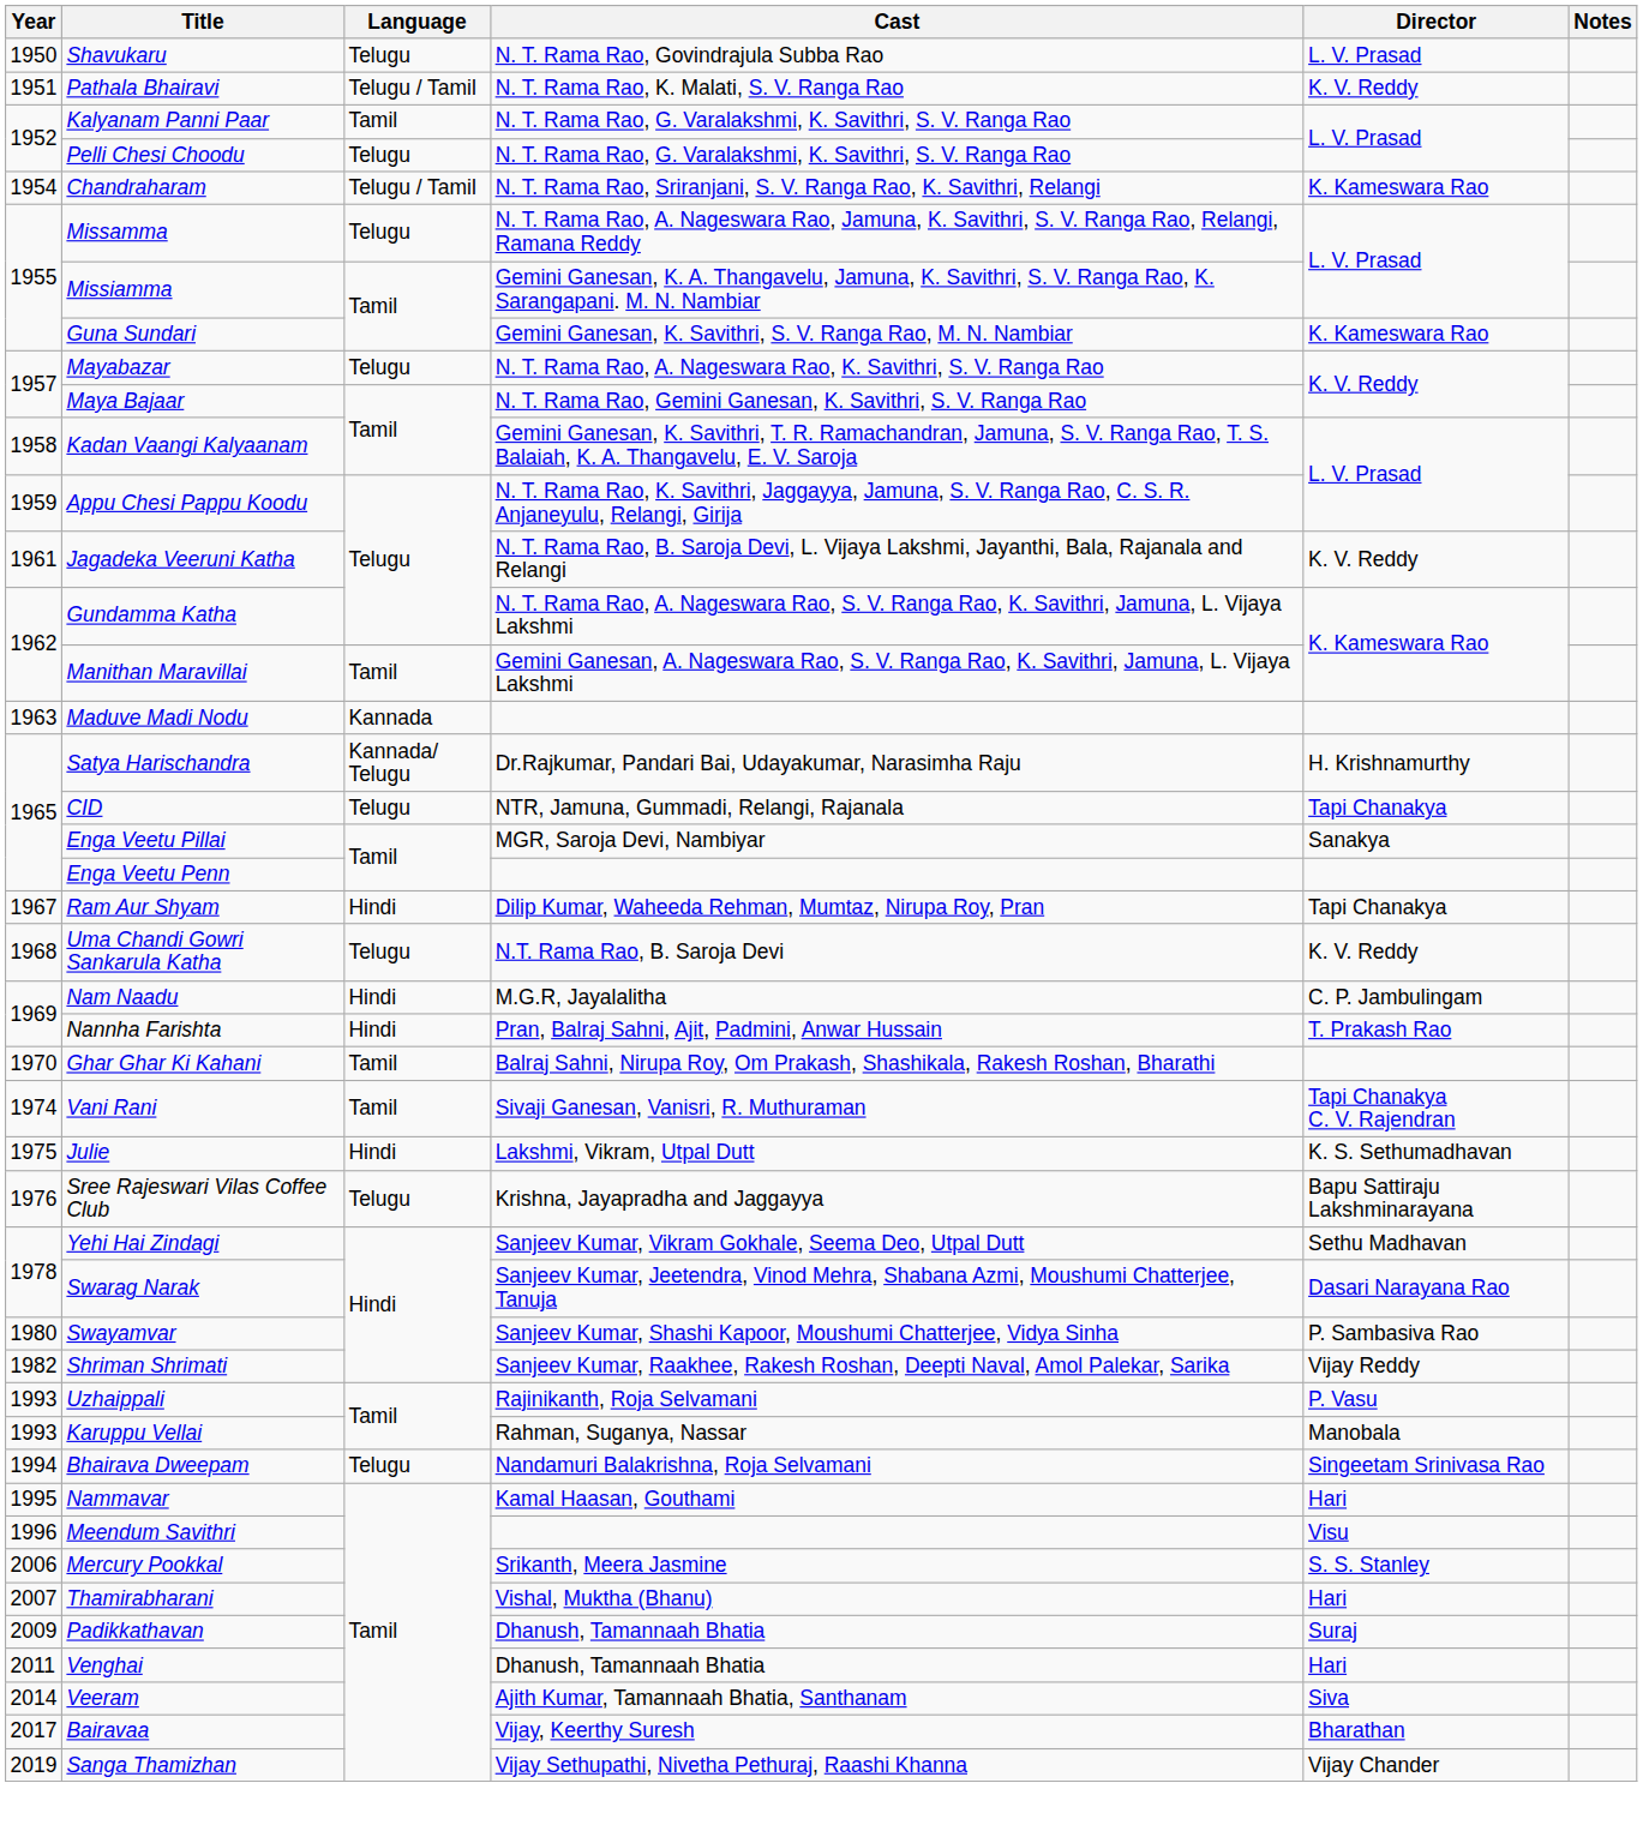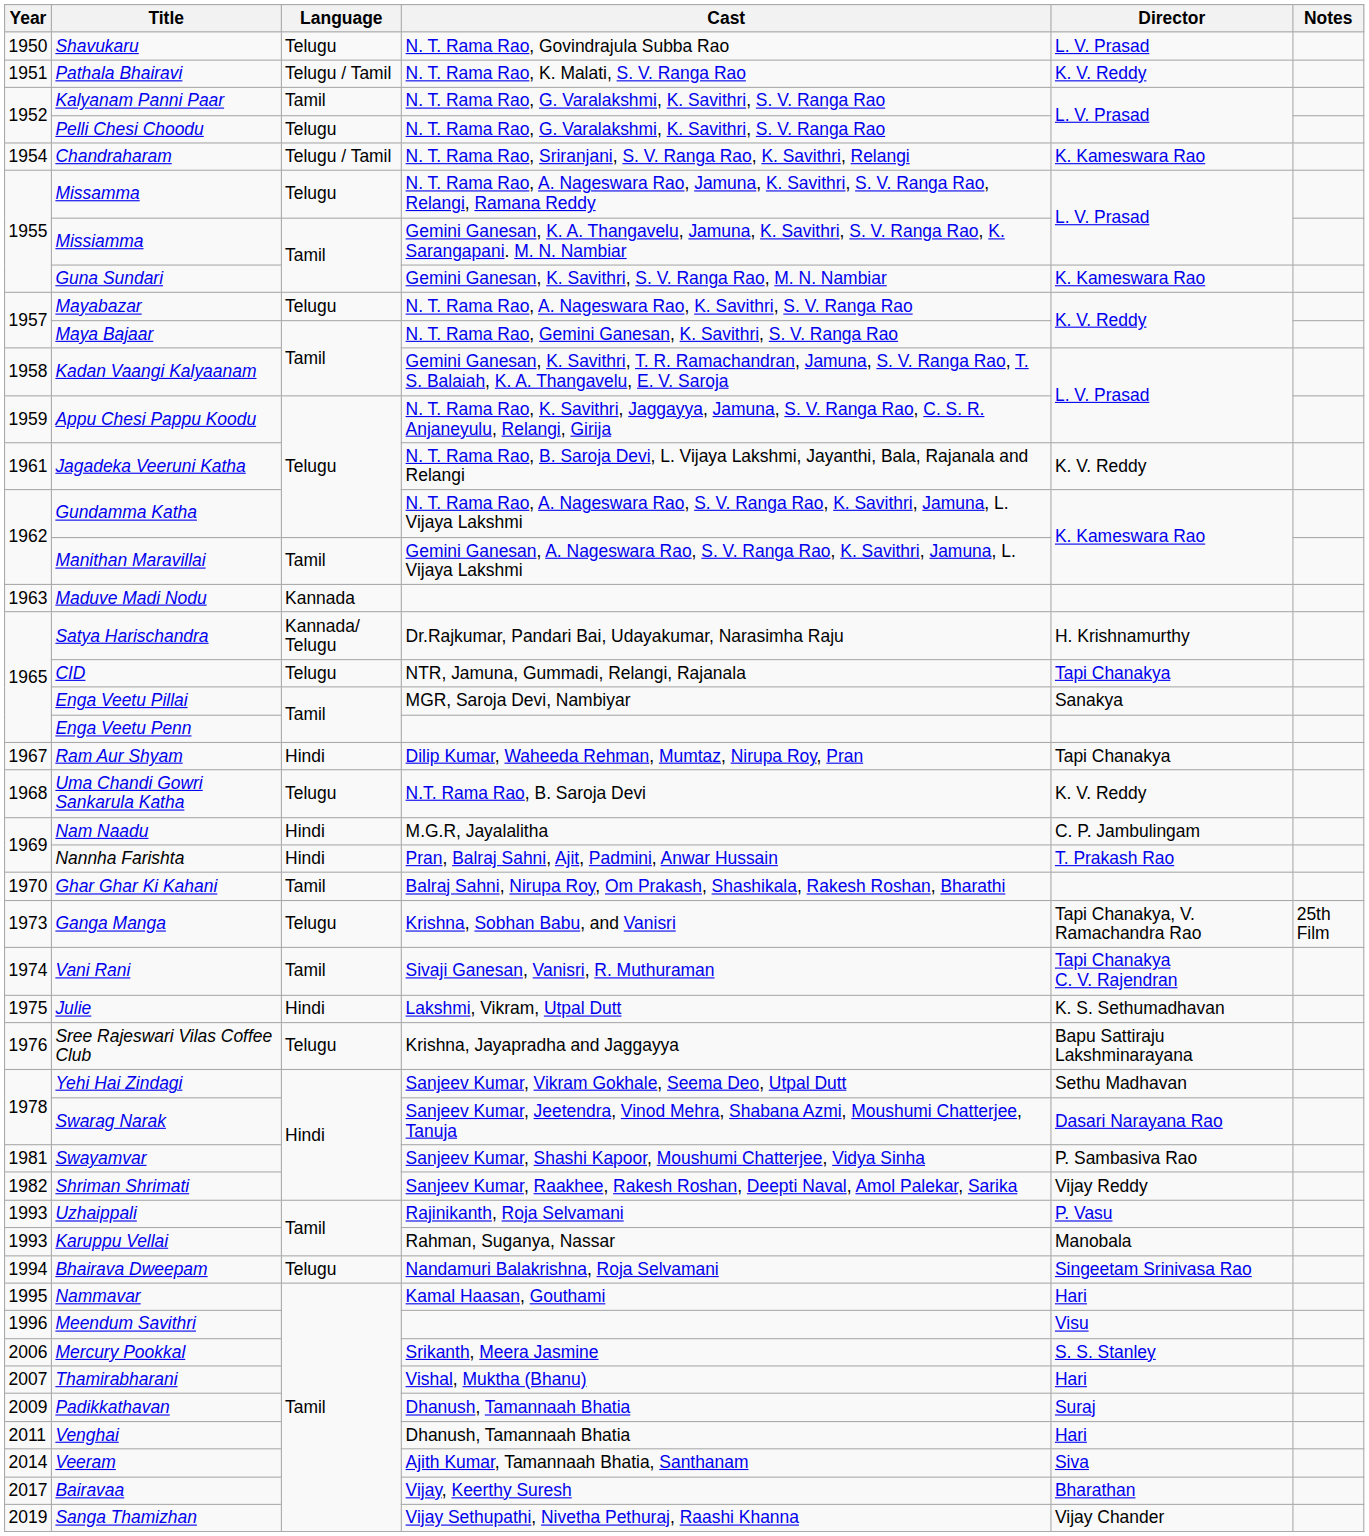+ row: 1973 | Ganga Manga | Telugu | Krishna, Sobhan Babu, and Vanisri | Tapi Chanakya, V. Ramachandra Rao | 25th Film
Swayamvar | Year: 1980 -> 1981
